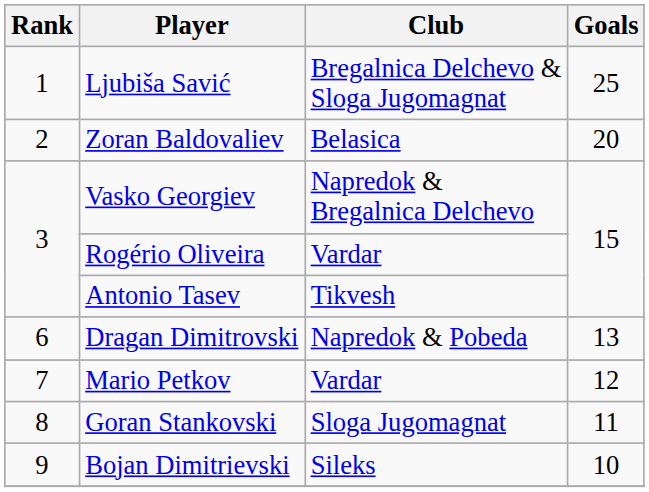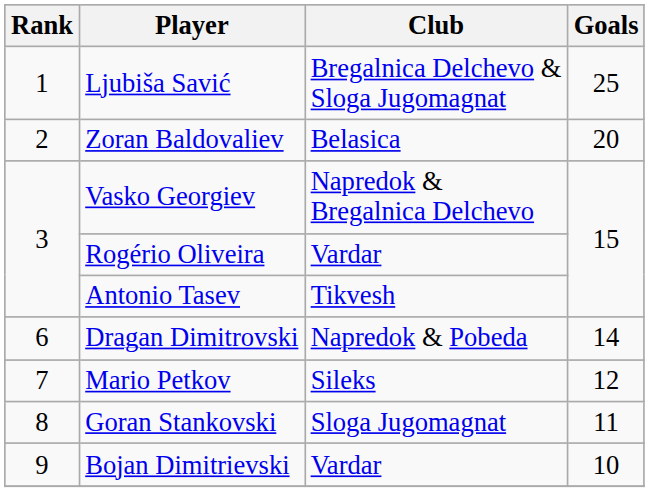Dragan Dimitrovski | Goals: 13 -> 14
Mario Petkov | Club: Vardar -> Sileks
Bojan Dimitrievski | Club: Sileks -> Vardar
